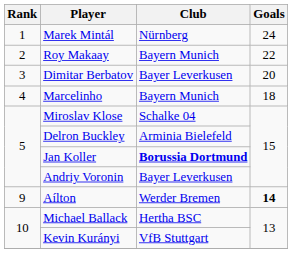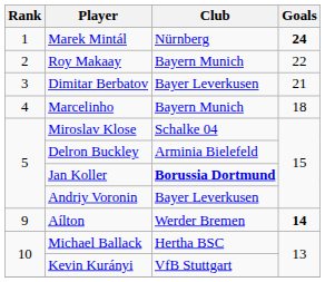Marek Mintál | Goals: normal -> bold
Dimitar Berbatov | Goals: 20 -> 21
